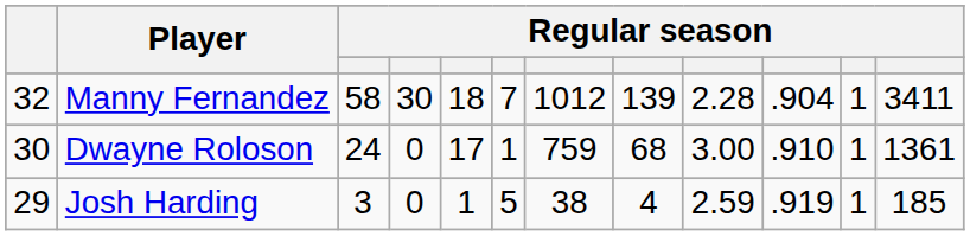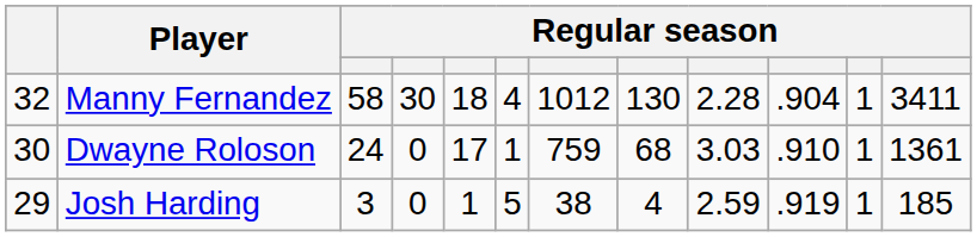Manny Fernandez | column 6: 7 -> 4
Manny Fernandez | column 8: 139 -> 130
Dwayne Roloson | column 9: 3.00 -> 3.03
